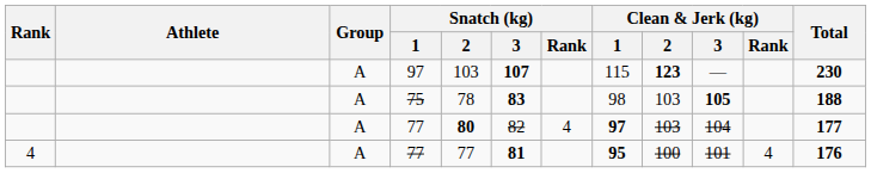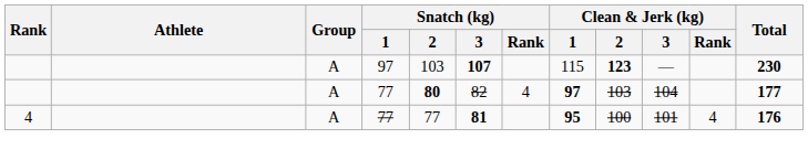- row: A | 75 | 78 | 83 | 98 | 103 | 105 | 188
